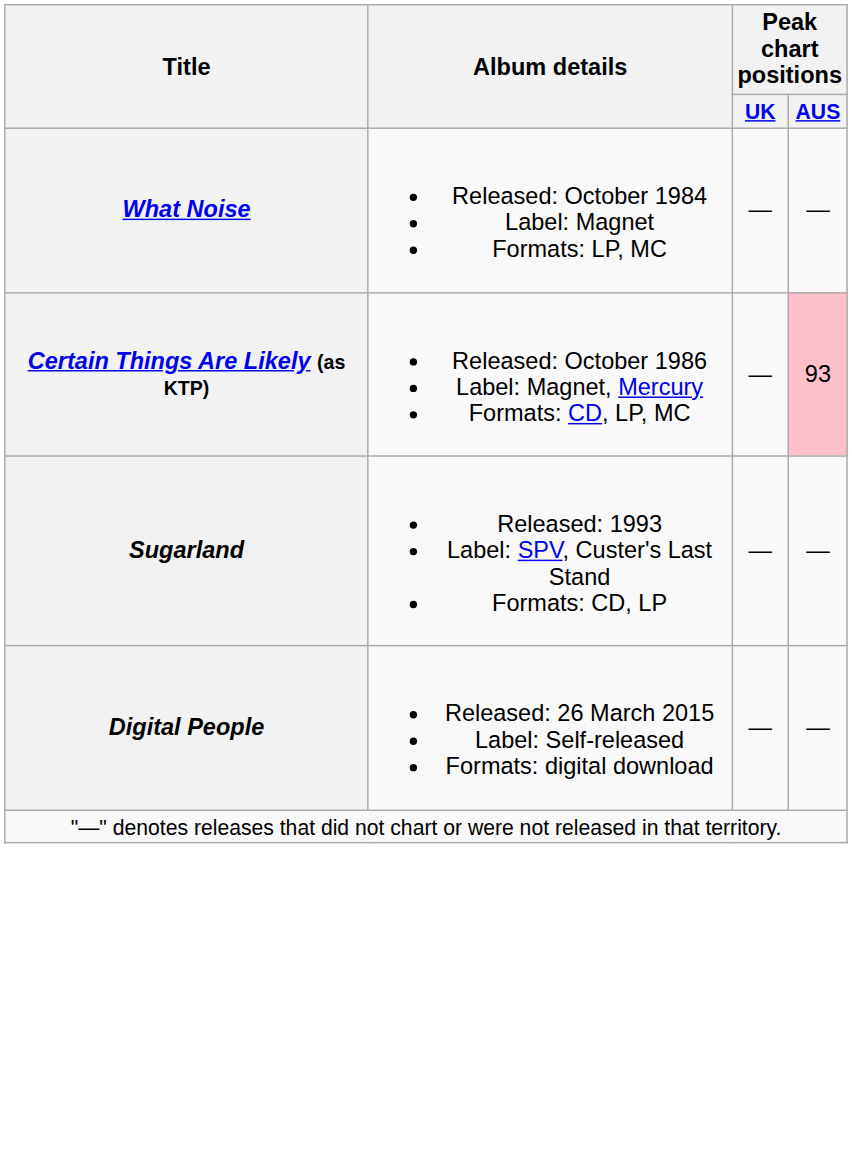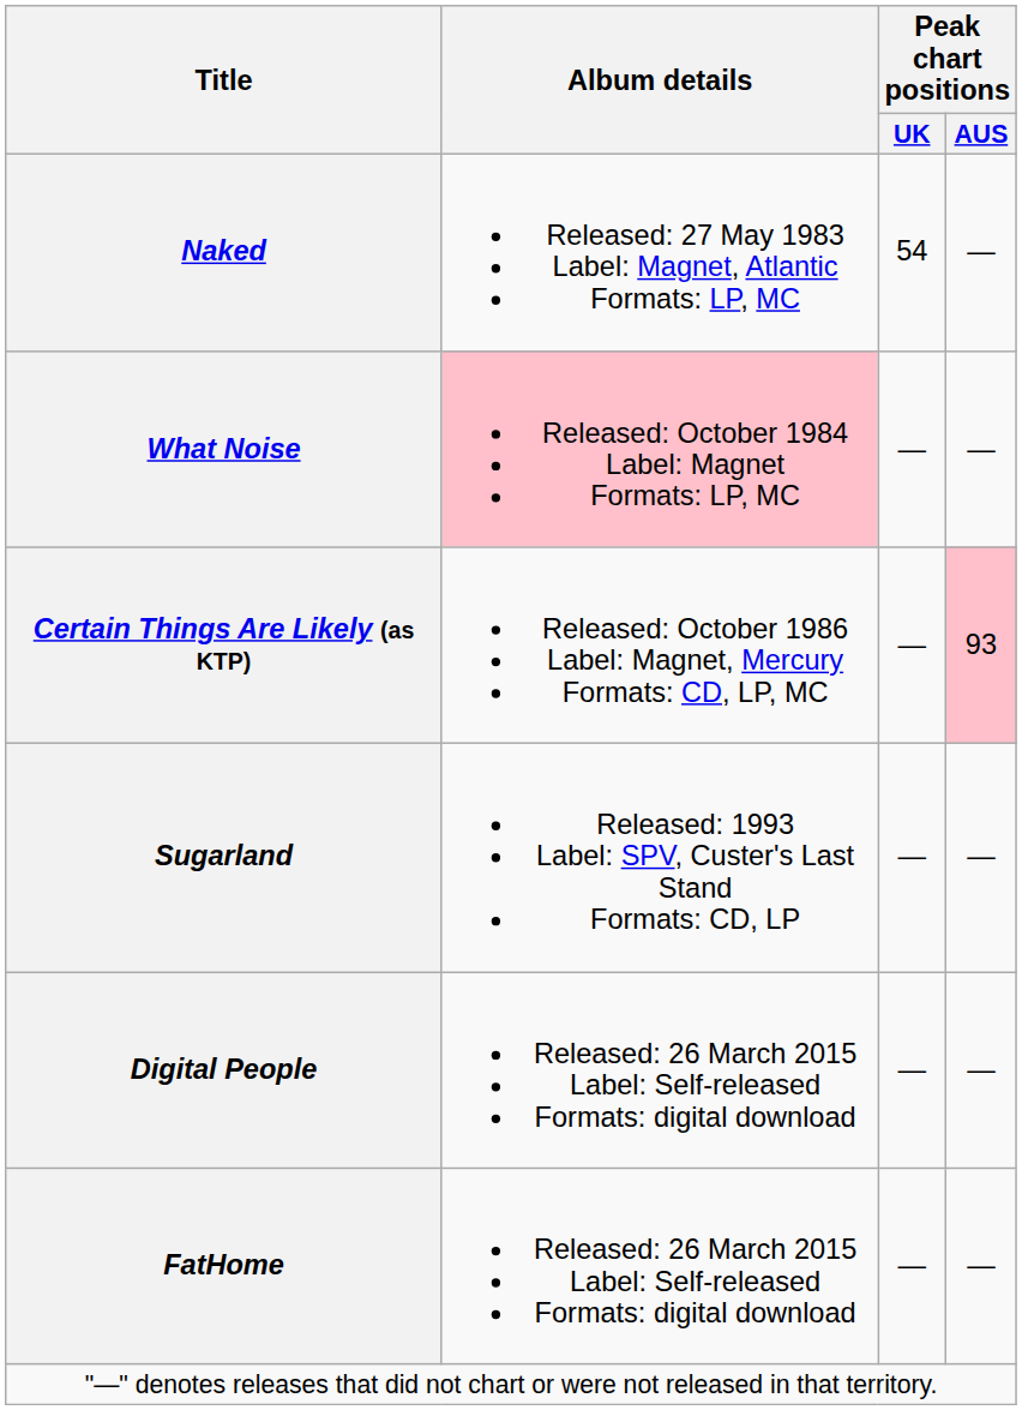+ row: Naked | Released: 27 May 1983 Label: Magnet, Atlantic Formats: LP, MC | 54 | —
What Noise | Album details: no background -> pink background
+ row: FatHome | Released: 26 March 2015 Label: Self-released Formats: digital download | — | —
